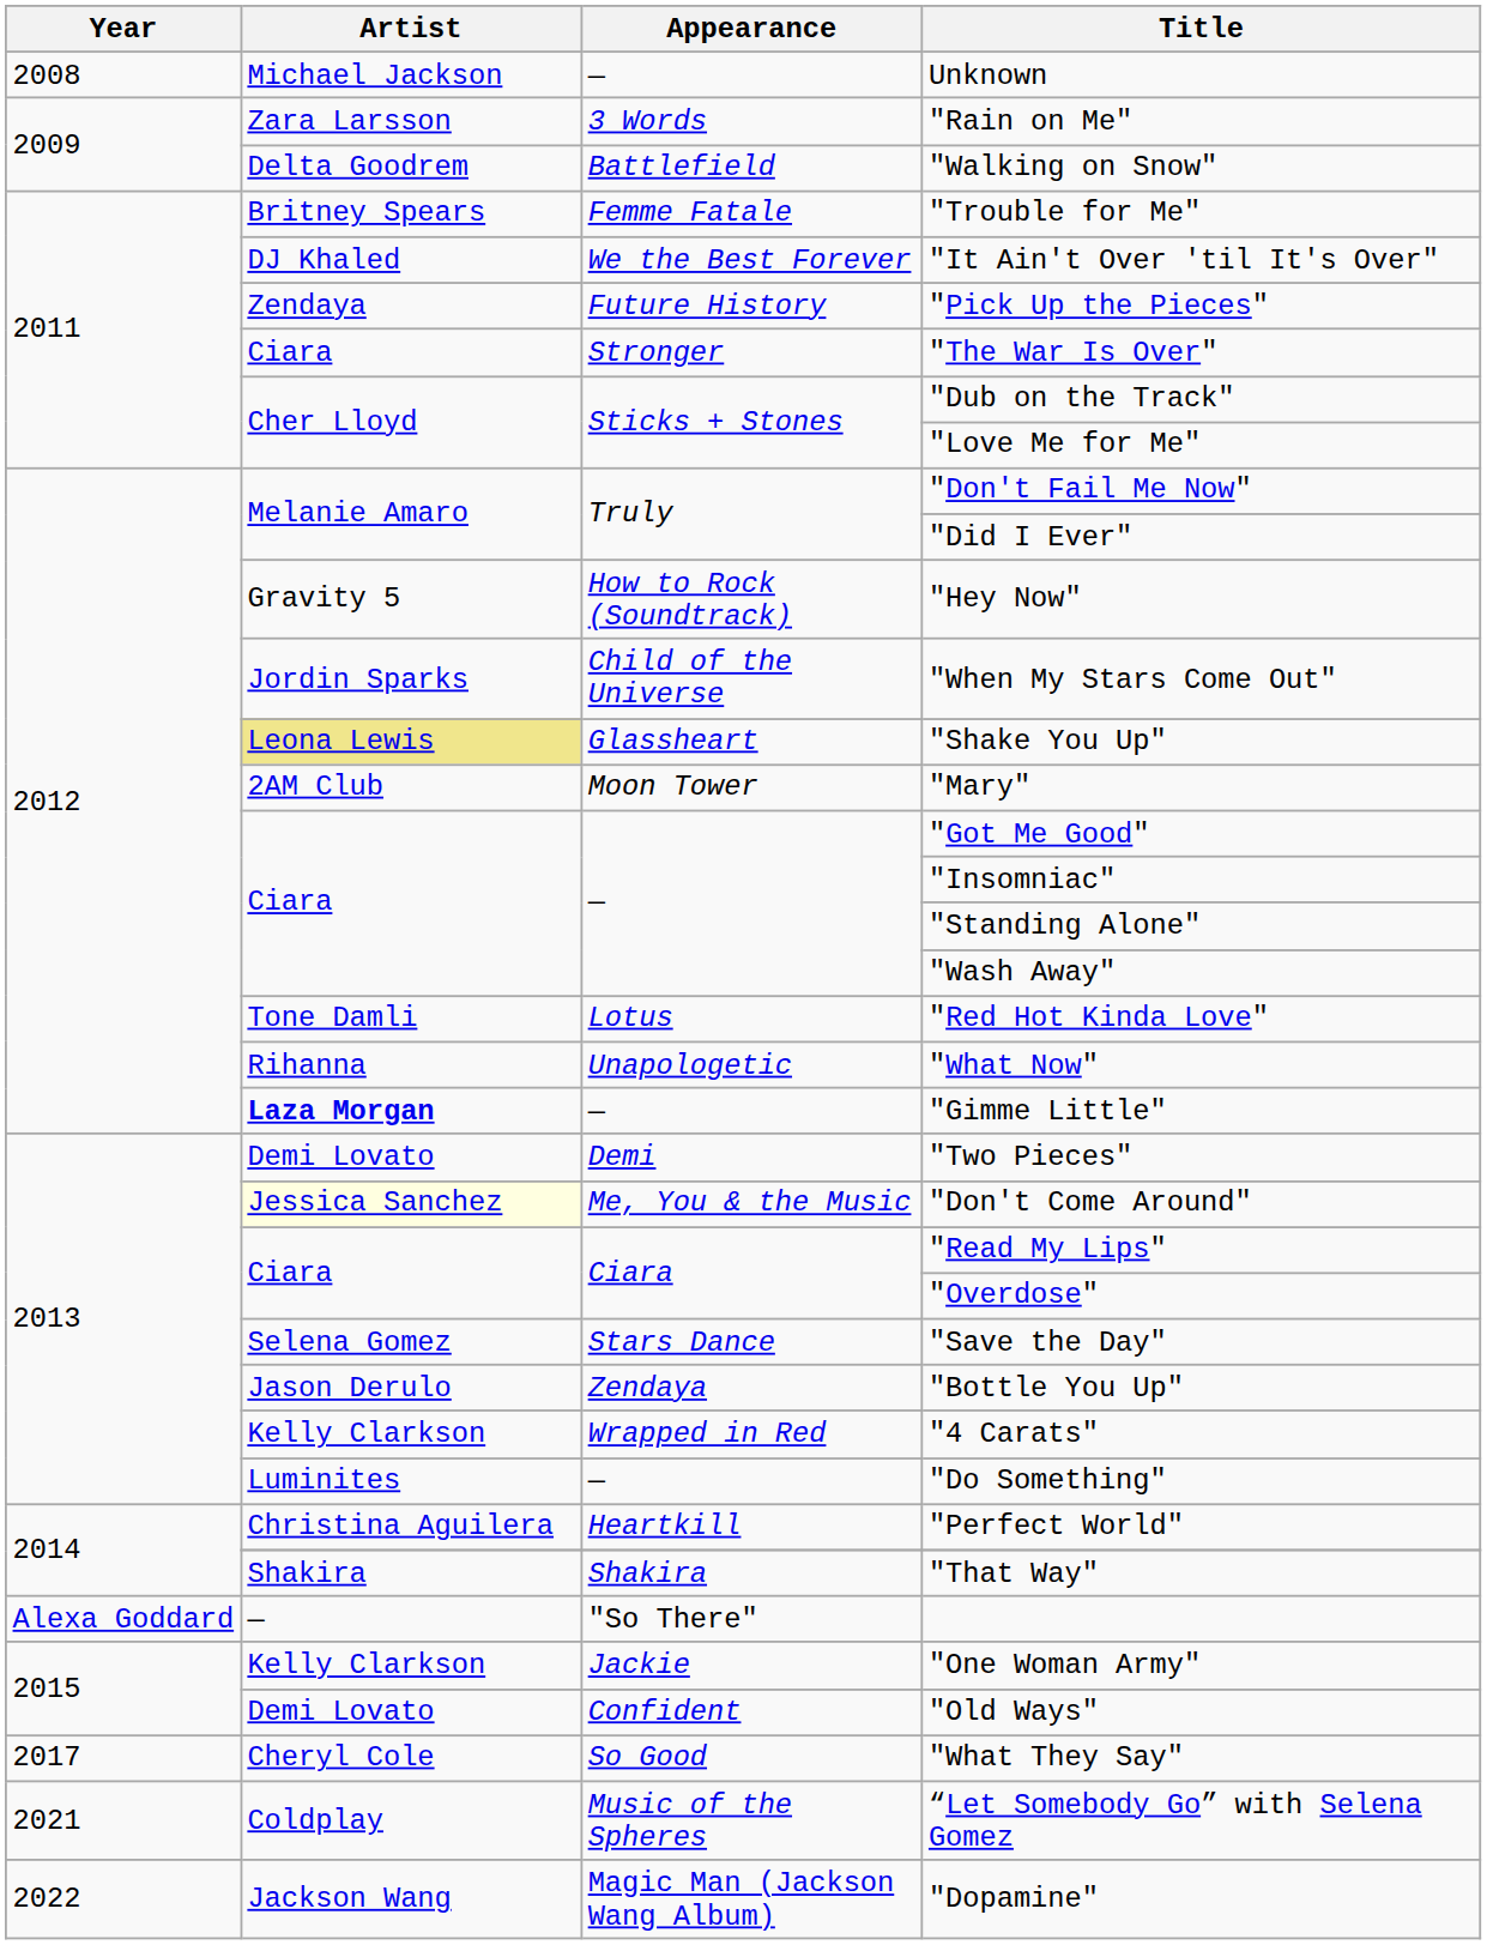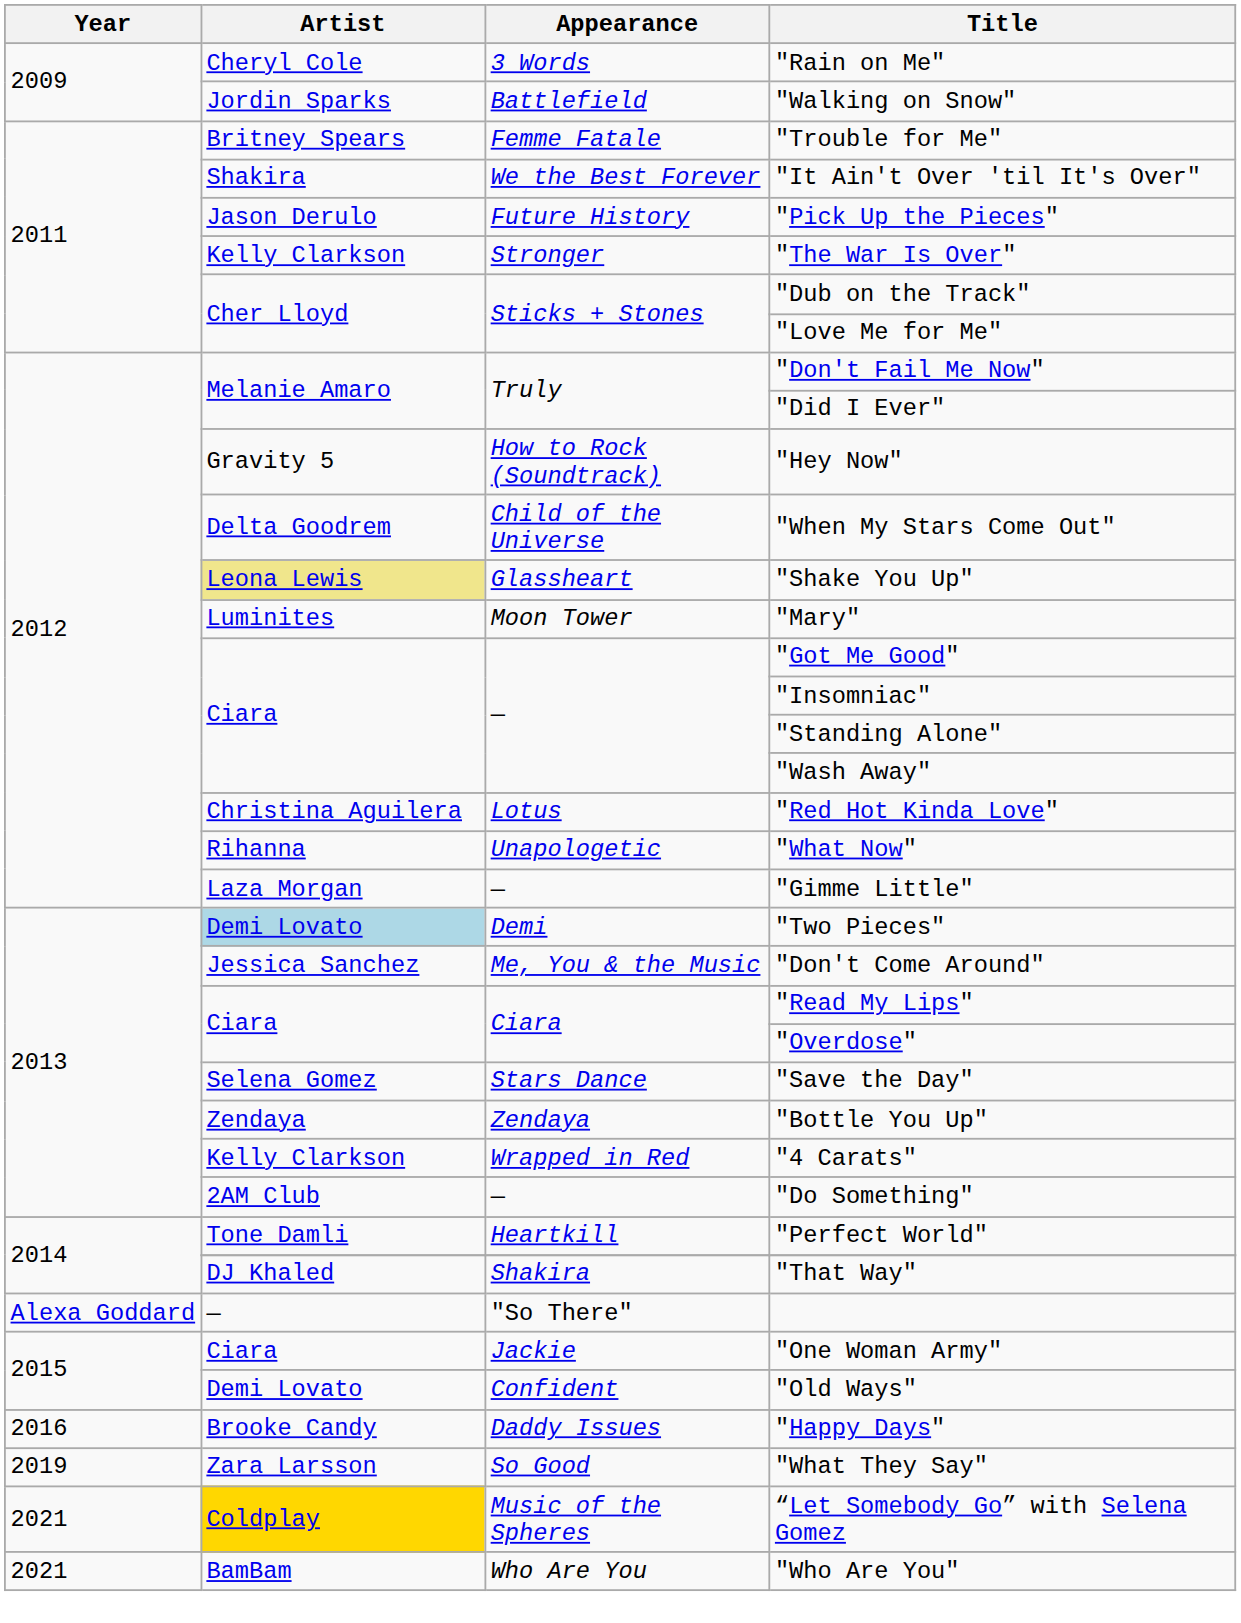- row: 2008 | Michael Jackson | — | Unknown
"Rain on Me" | Artist: Zara Larsson -> Cheryl Cole
"Walking on Snow" | Artist: Delta Goodrem -> Jordin Sparks
"It Ain't Over 'til It's Over" | Artist: DJ Khaled -> Shakira
"Pick Up the Pieces" | Artist: Zendaya -> Jason Derulo
"The War Is Over" | Artist: Ciara -> Kelly Clarkson
"When My Stars Come Out" | Artist: Jordin Sparks -> Delta Goodrem
"Mary" | Artist: 2AM Club -> Luminites
"Red Hot Kinda Love" | Artist: Tone Damli -> Christina Aguilera
"Gimme Little" | Artist: bold -> normal
"Two Pieces" | Artist: no background -> lightblue background
"Don't Come Around" | Artist: lightyellow background -> no background
"Bottle You Up" | Artist: Jason Derulo -> Zendaya
"Do Something" | Artist: Luminites -> 2AM Club
"Perfect World" | Artist: Christina Aguilera -> Tone Damli
"That Way" | Artist: Shakira -> DJ Khaled
"One Woman Army" | Artist: Kelly Clarkson -> Ciara
+ row: 2016 | Brooke Candy | Daddy Issues | "Happy Days"
"What They Say" | Year: 2017 -> 2019
"What They Say" | Artist: Cheryl Cole -> Zara Larsson
“Let Somebody Go” with Selena Gomez | Artist: no background -> gold background
+ row: 2021 | BamBam | Who Are You | "Who Are You"
- row: 2022 | Jackson Wang | Magic Man (Jackson Wang Album) | "Dopamine"
